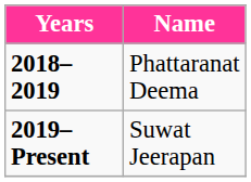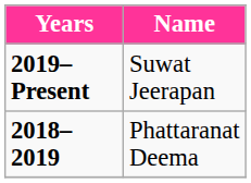rows swapped: 2018–2019 <-> 2019–Present
